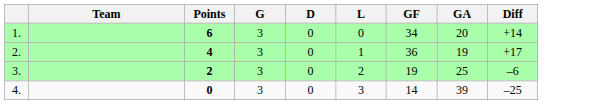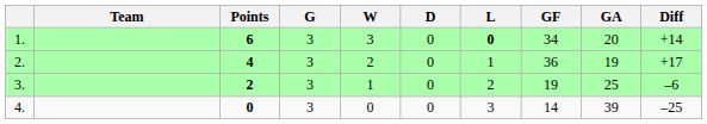+ column: W | 3 | 2 | 1 | 0
1. | L: normal -> bold
